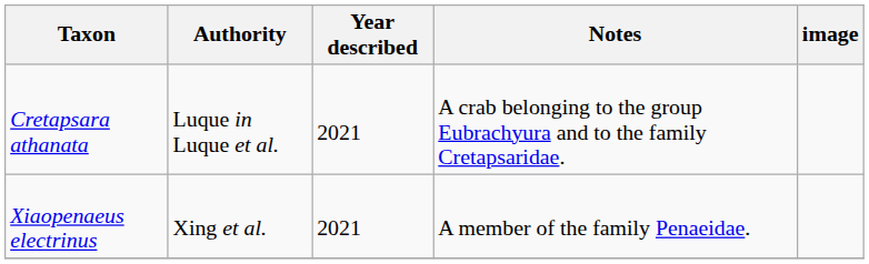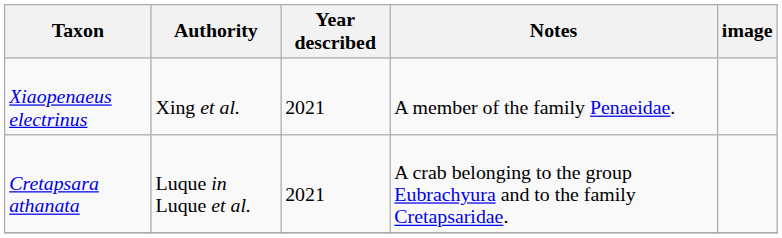rows swapped: Cretapsara athanata <-> Xiaopenaeus electrinus
